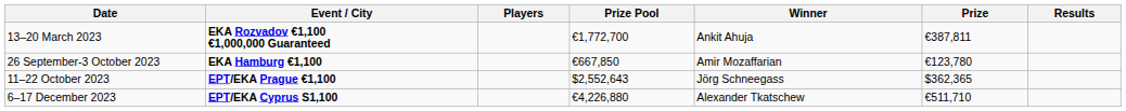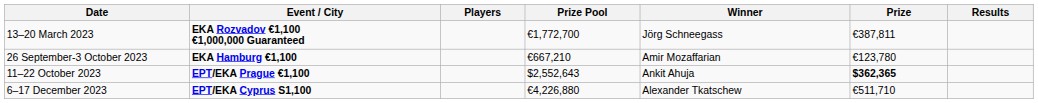13–20 March 2023 | Winner: Ankit Ahuja -> Jörg Schneegass
26 September-3 October 2023 | Prize Pool: €667,850 -> €667,210
11–22 October 2023 | Winner: Jörg Schneegass -> Ankit Ahuja
11–22 October 2023 | Prize: normal -> bold
